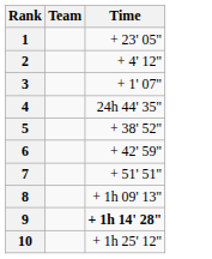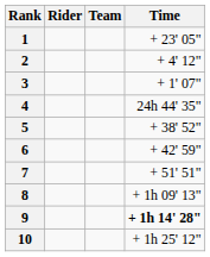+ column: Rider
